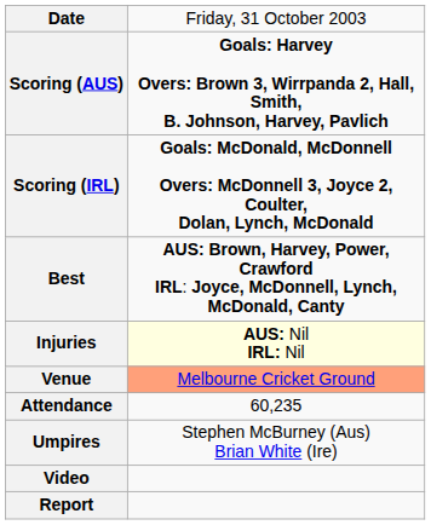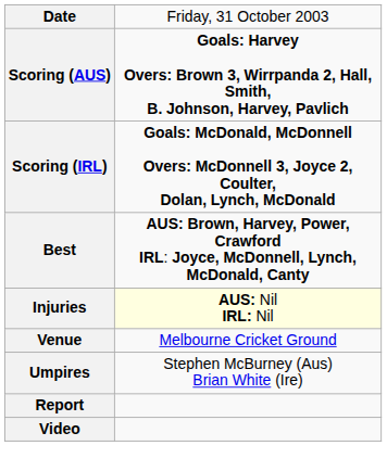Venue | column 2: lightsalmon background -> no background
- row: Attendance | 60,235
rows swapped: Report <-> Video
